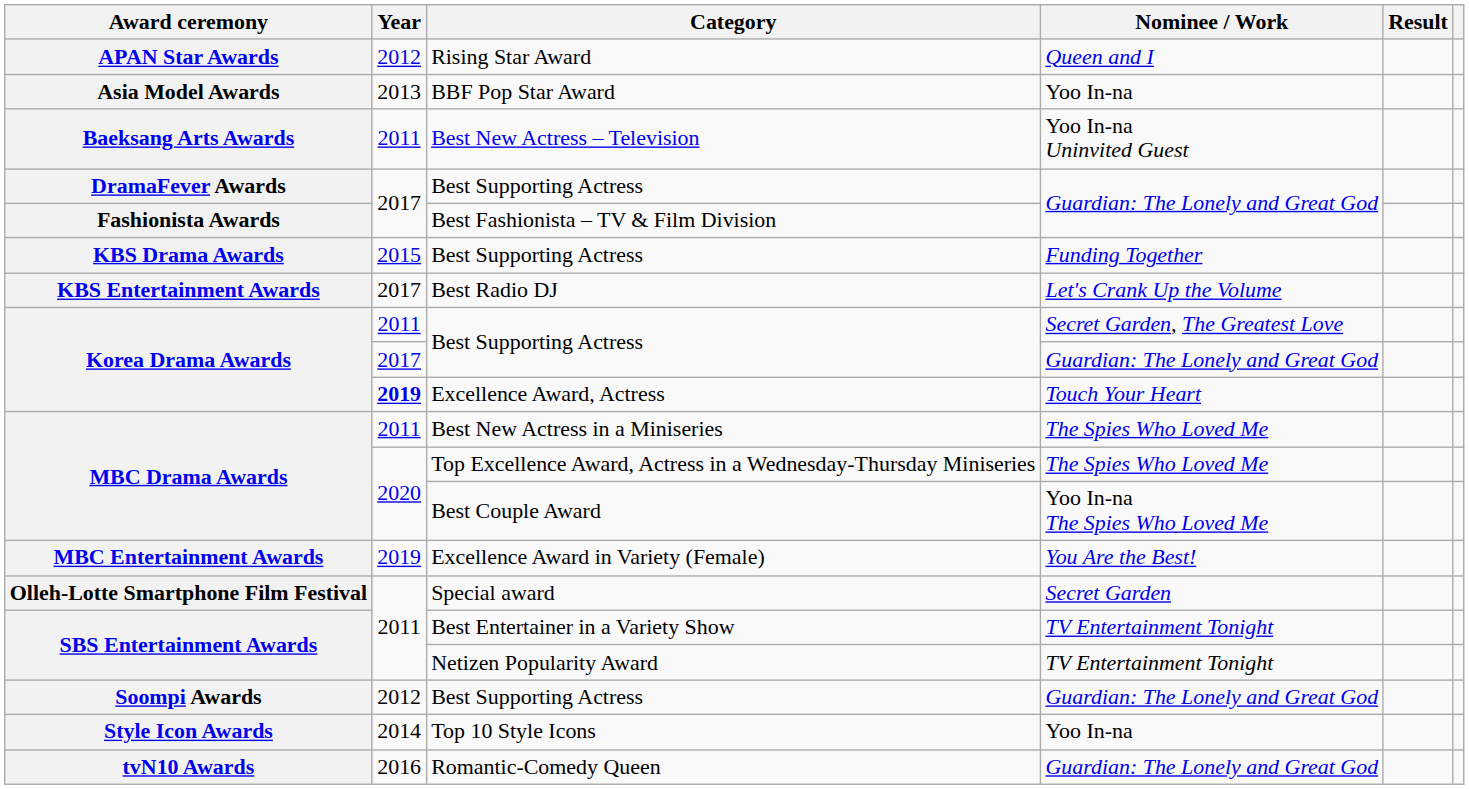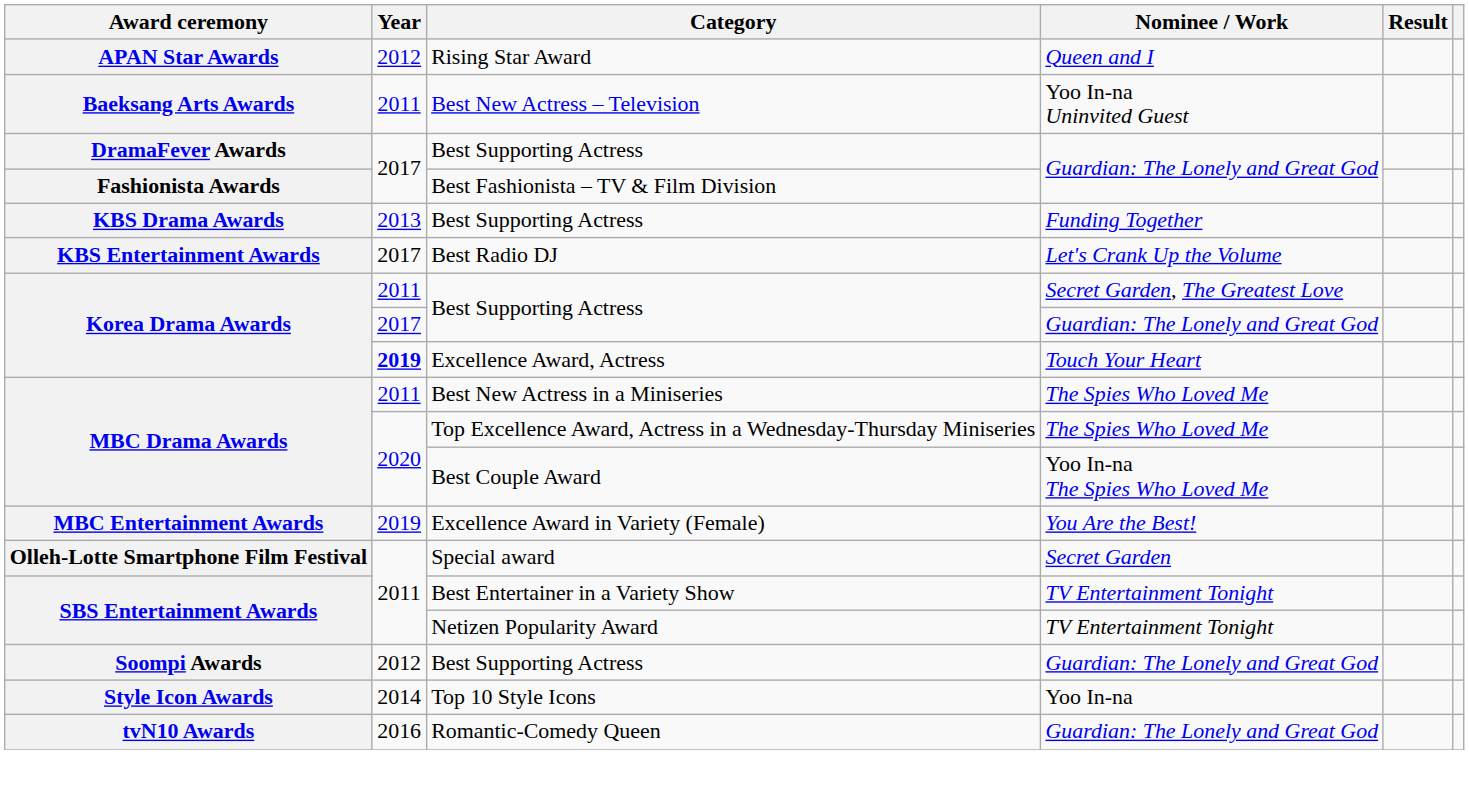- row: Asia Model Awards | 2013 | BBF Pop Star Award | Yoo In-na
KBS Drama Awards / Best Supporting Actress | Year: 2015 -> 2013
